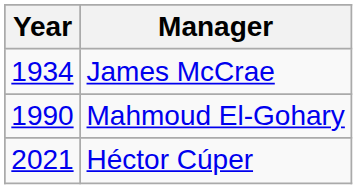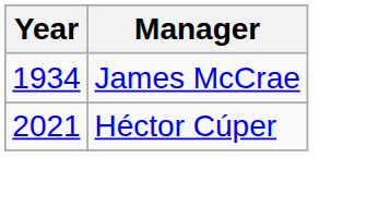- row: 1990 | Mahmoud El-Gohary
